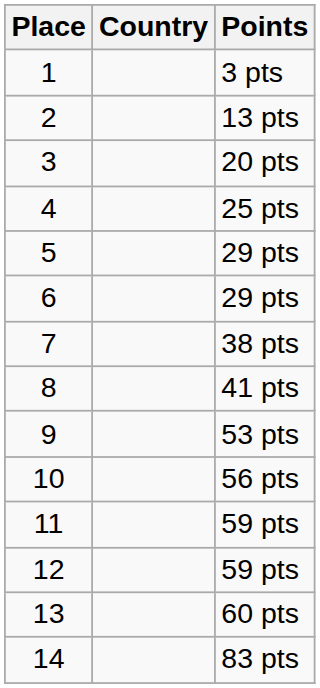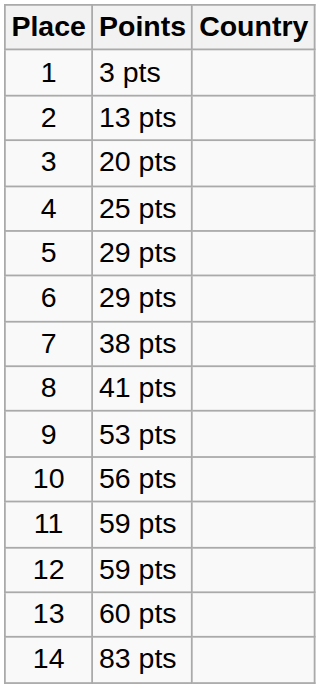columns swapped: Country <-> Points
